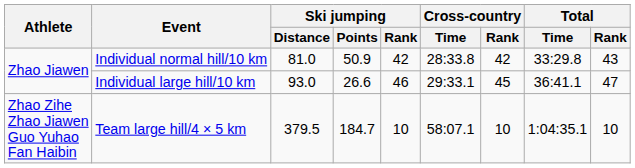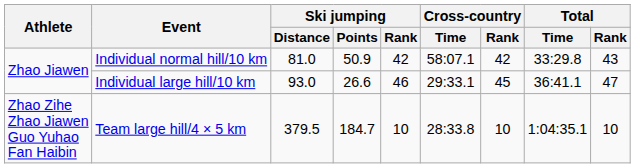Individual normal hill/10 km | Cross-country / Time: 28:33.8 -> 58:07.1
Team large hill/4 × 5 km | Cross-country / Time: 58:07.1 -> 28:33.8
